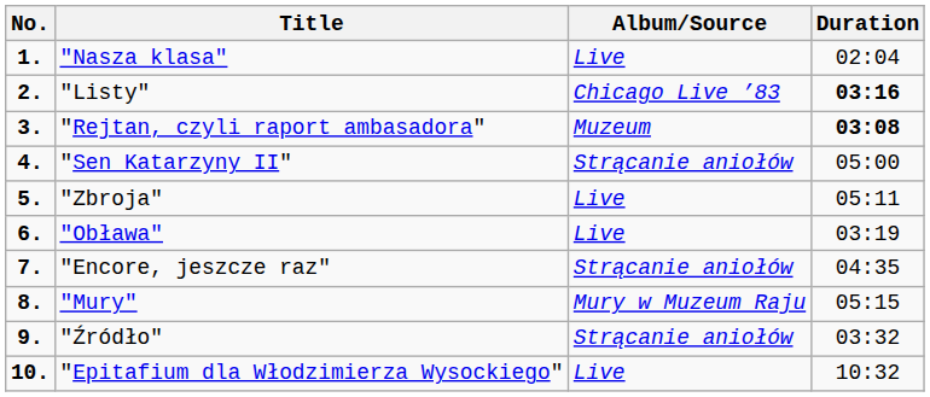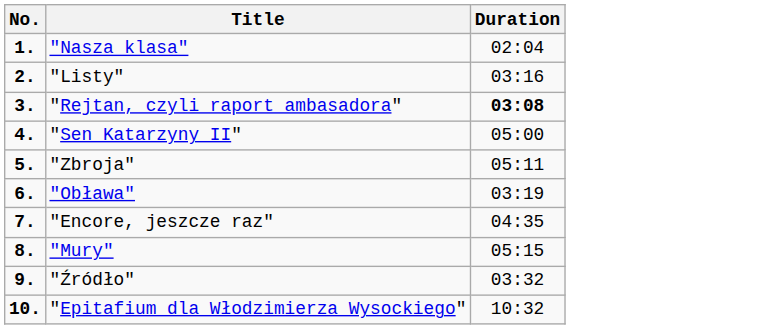- column: Album/Source | Live | Chicago Live ’83 | Muzeum | Strącanie aniołów | Live | Live | Strącanie aniołów | Mury w Muzeum Raju | Strącanie aniołów | Live
"Listy" | Duration: bold -> normal
